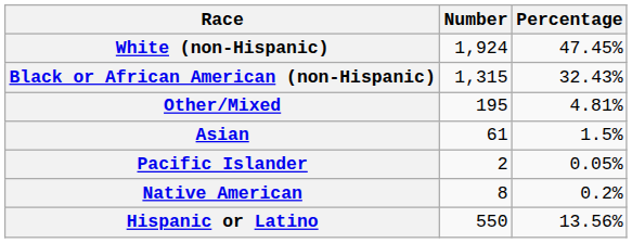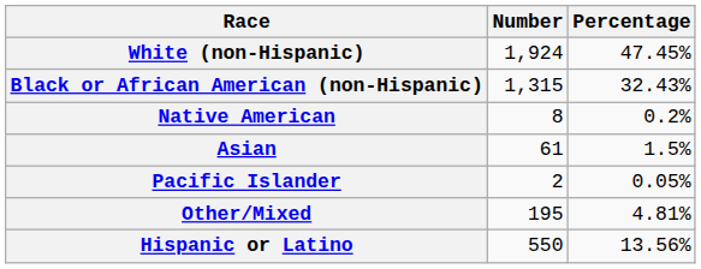rows swapped: Native American <-> Other/Mixed
